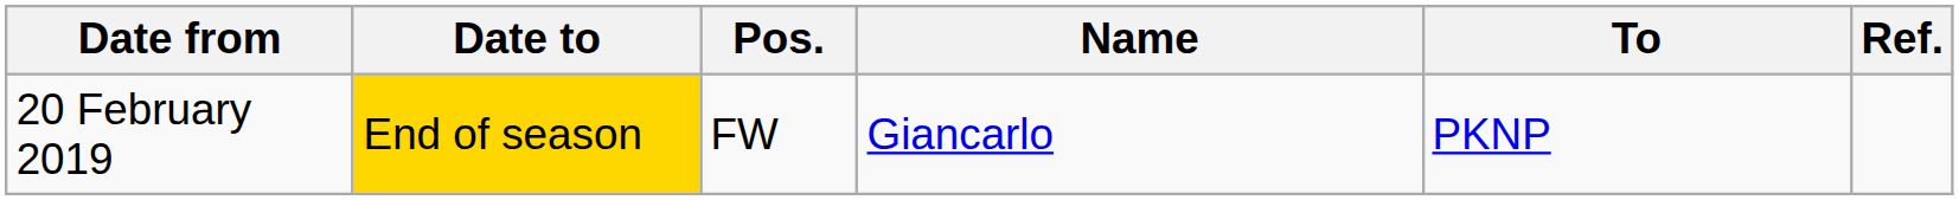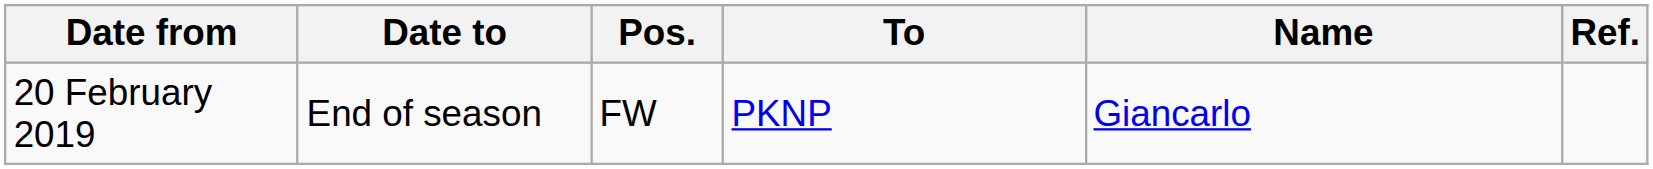columns swapped: Name <-> To
20 February 2019 | Date to: gold background -> no background
